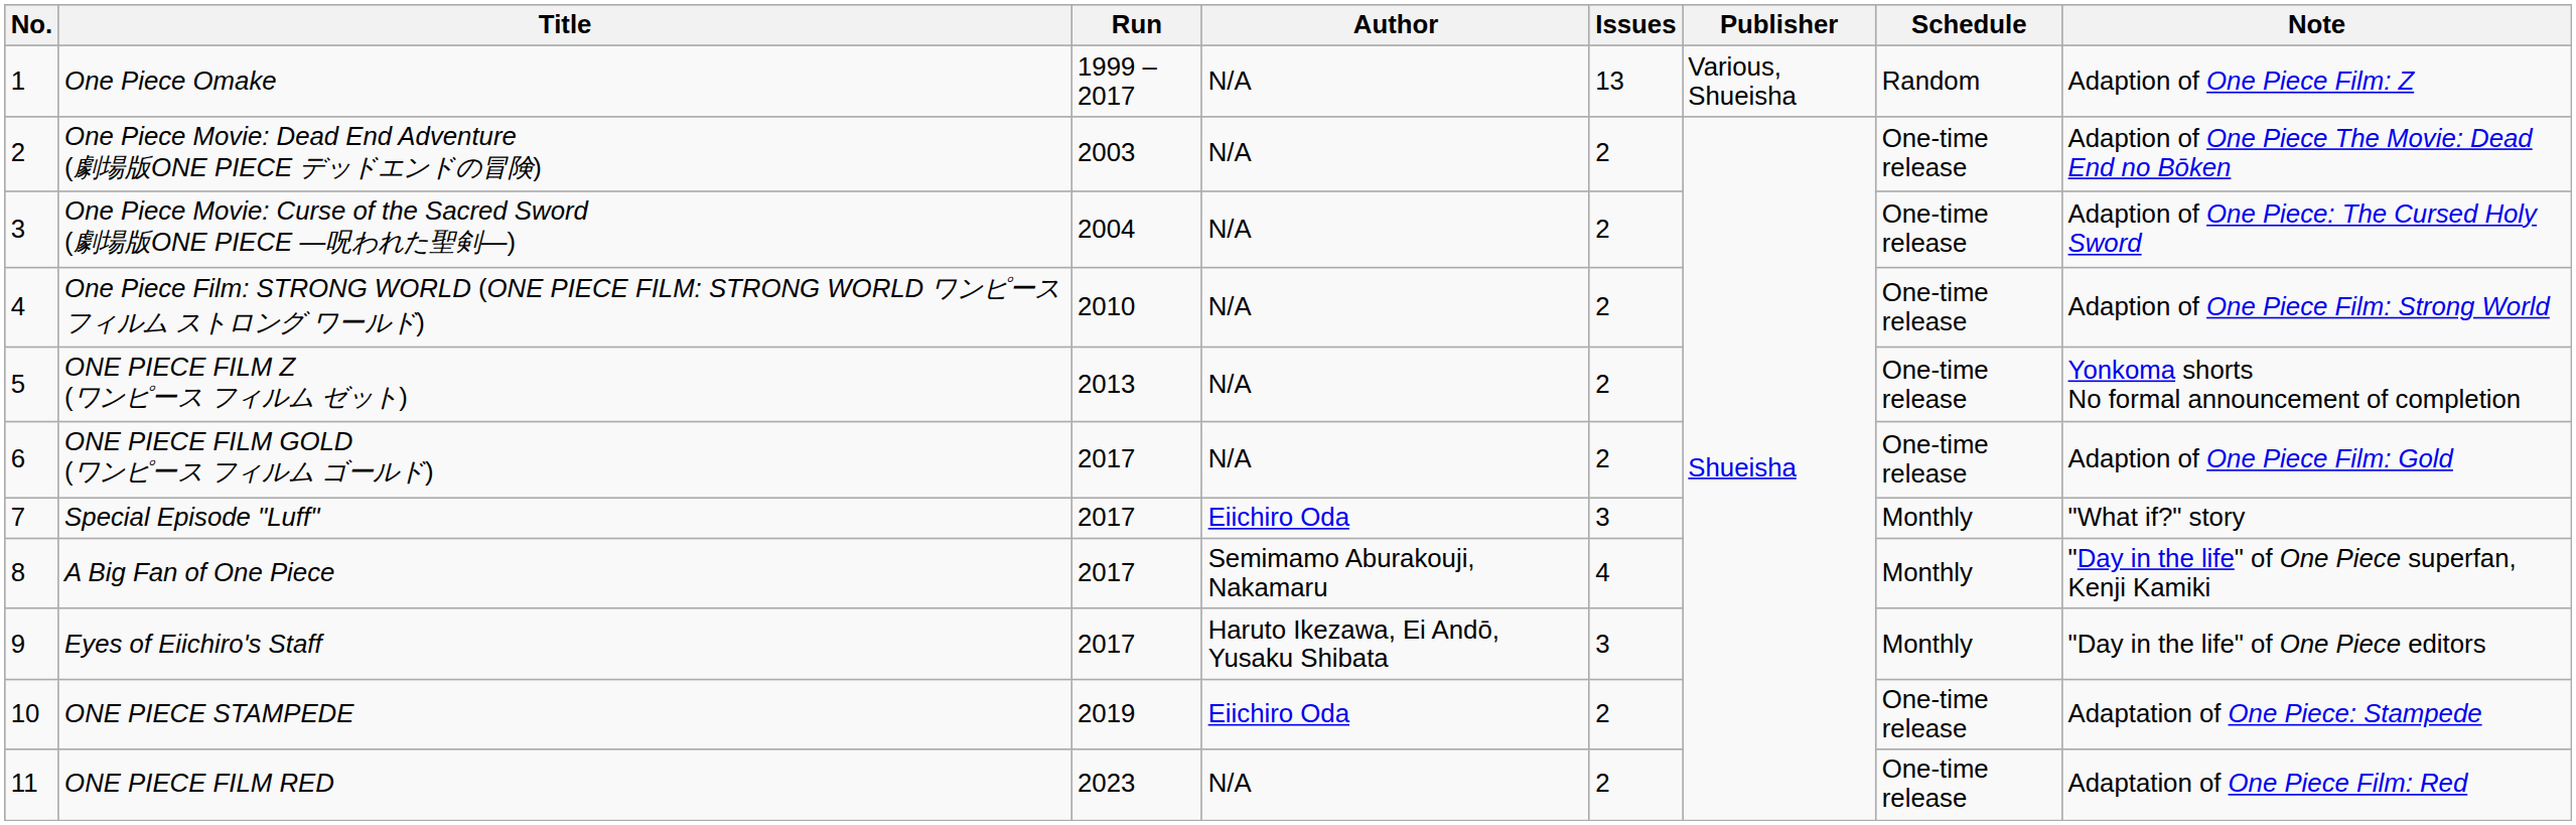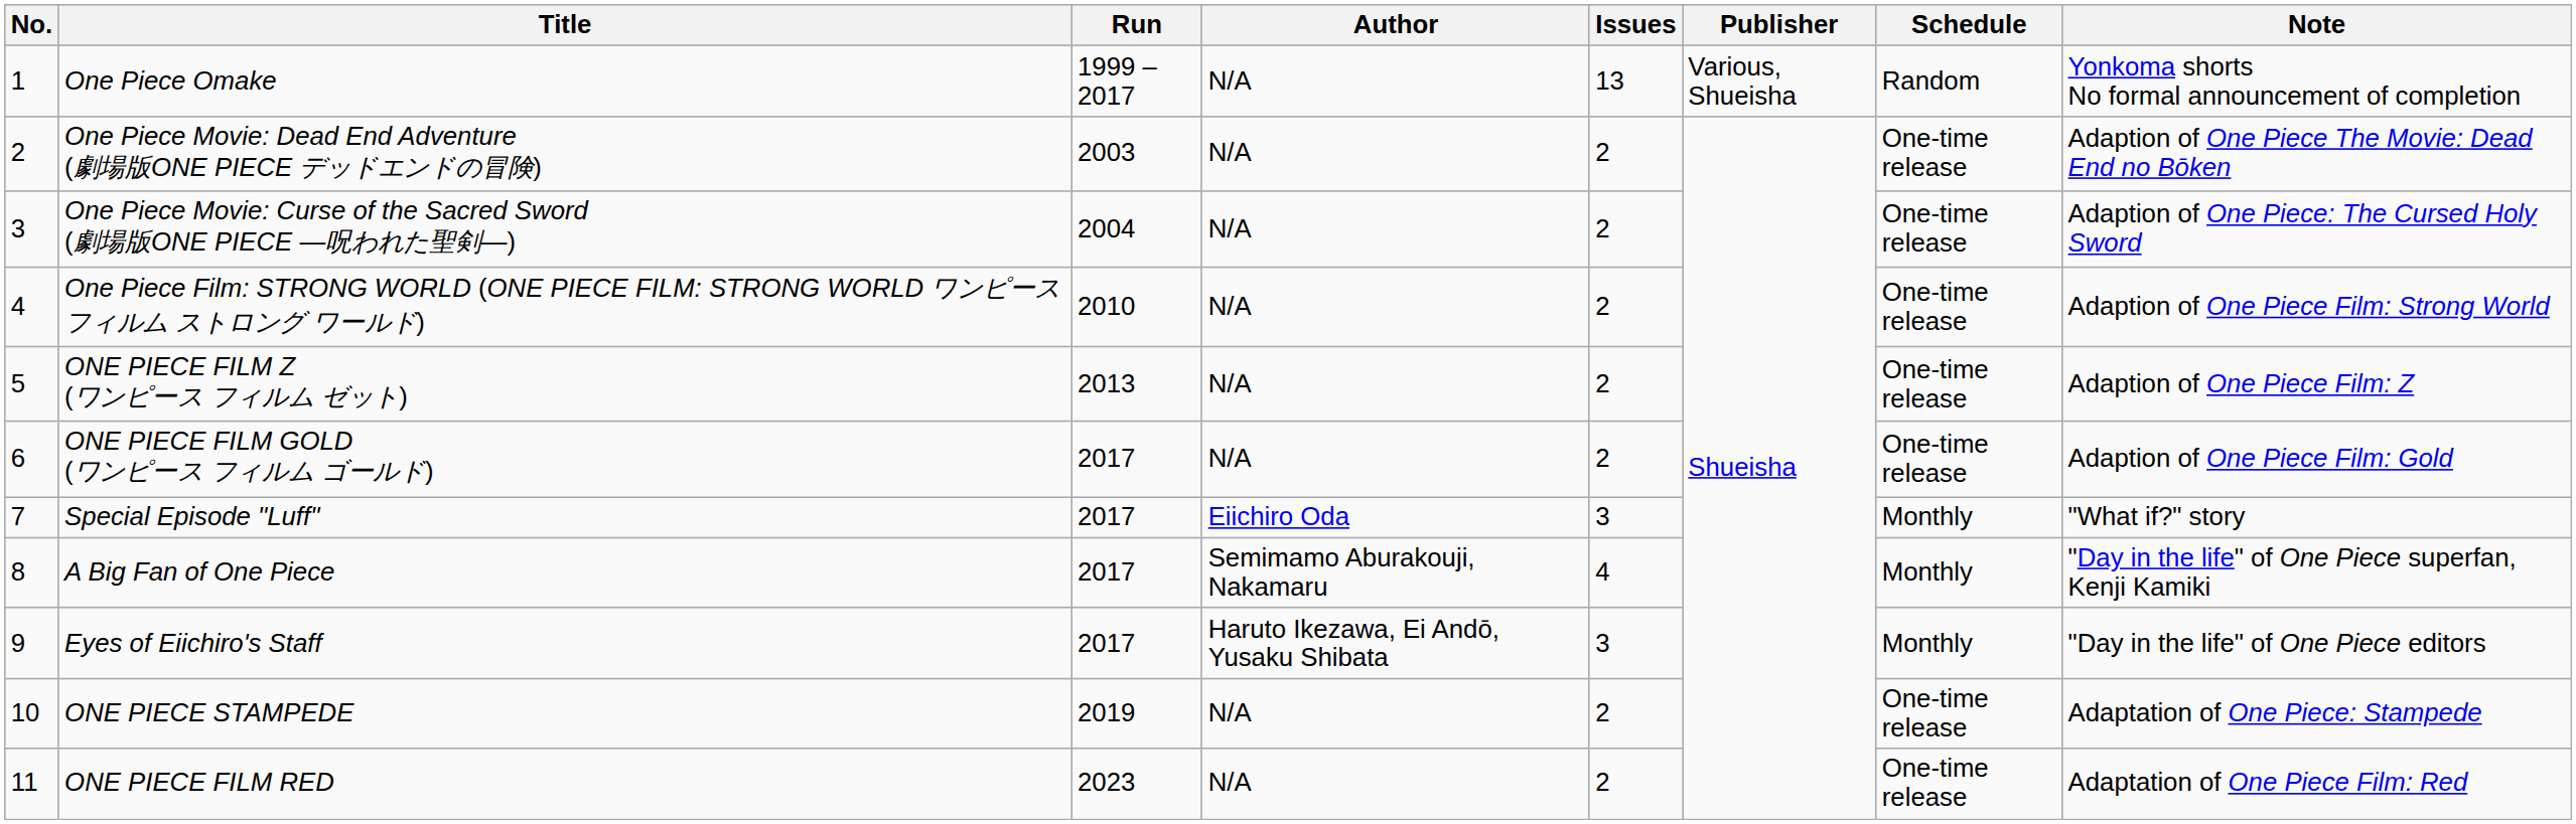One Piece Omake | Note: Adaption of One Piece Film: Z -> Yonkoma shorts No formal announcement of completion
ONE PIECE FILM Z (ワンピース フィルム ゼット) | Note: Yonkoma shorts No formal announcement of completion -> Adaption of One Piece Film: Z
ONE PIECE STAMPEDE | Author: Eiichiro Oda -> N/A
